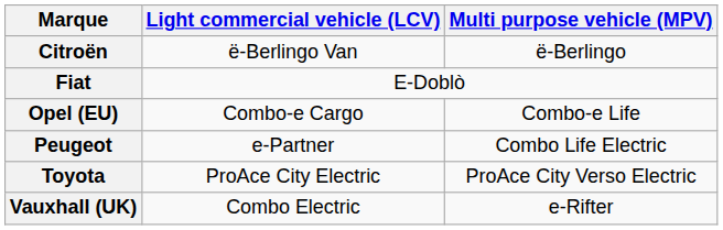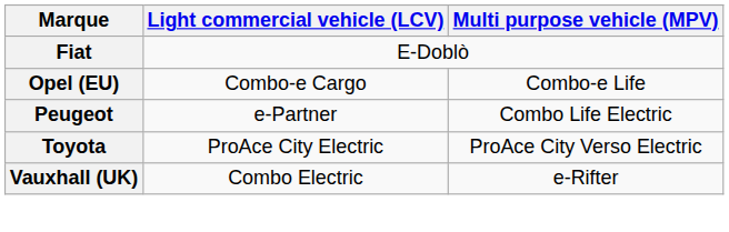- row: Citroën | ë-Berlingo Van | ë-Berlingo
